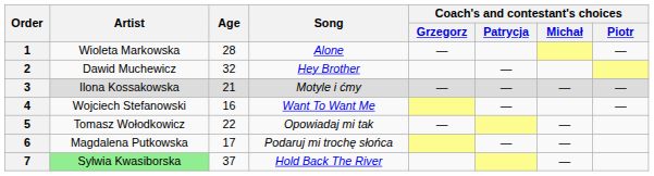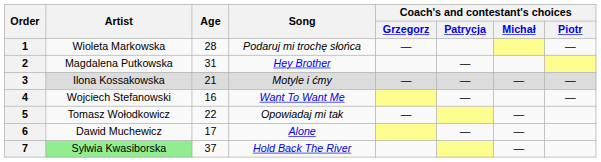1 | Song: Alone -> Podaruj mi trochę słońca
2 | Artist: Dawid Muchewicz -> Magdalena Putkowska
2 | Age: 32 -> 31
6 | Artist: Magdalena Putkowska -> Dawid Muchewicz
6 | Song: Podaruj mi trochę słońca -> Alone
